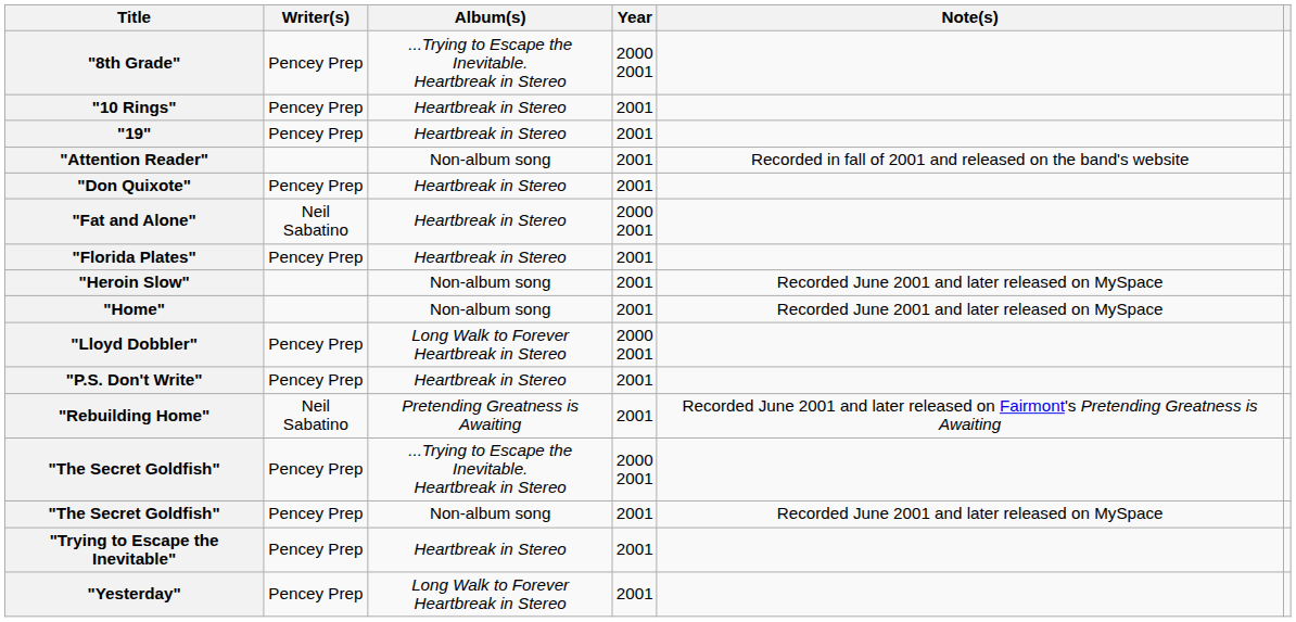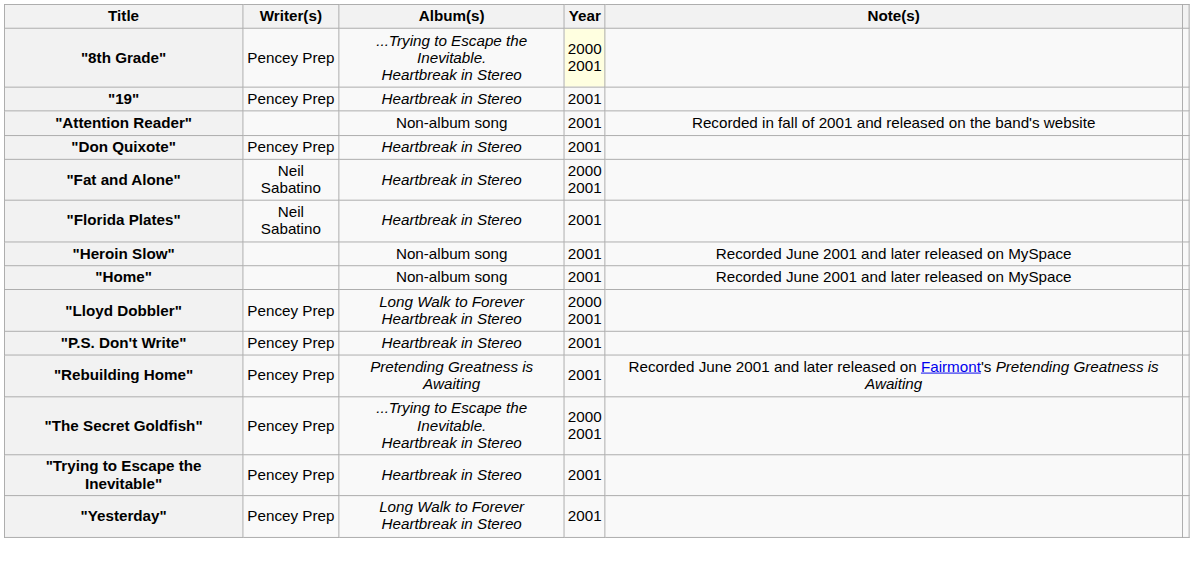"8th Grade" | Year: no background -> lightyellow background
- row: "10 Rings" | Pencey Prep | Heartbreak in Stereo | 2001
"Florida Plates" | Writer(s): Pencey Prep -> Neil Sabatino
"Rebuilding Home" | Writer(s): Neil Sabatino -> Pencey Prep
- row: "The Secret Goldfish" | Pencey Prep | Non-album song | 2001 | Recorded June 2001 and later released on MySpace
